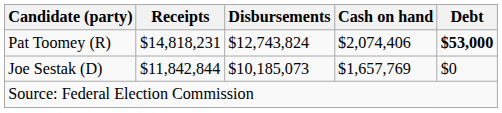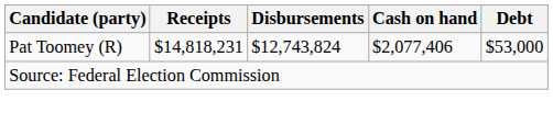Pat Toomey (R) | Cash on hand: $2,074,406 -> $2,077,406
Pat Toomey (R) | Debt: bold -> normal
- row: Joe Sestak (D) | $11,842,844 | $10,185,073 | $1,657,769 | $0
